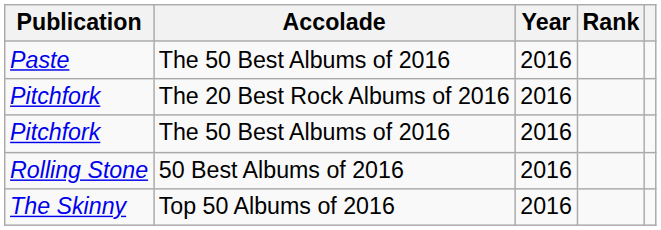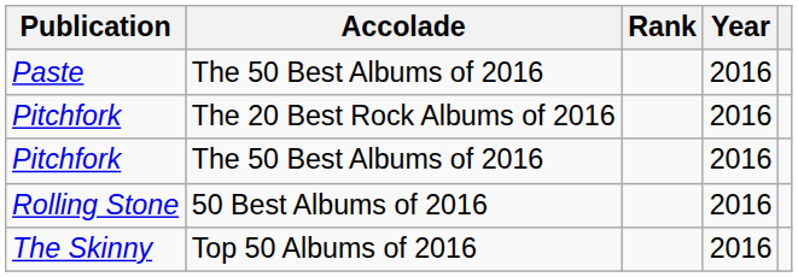columns swapped: Year <-> Rank
